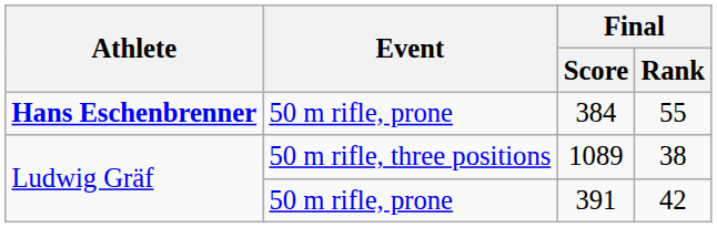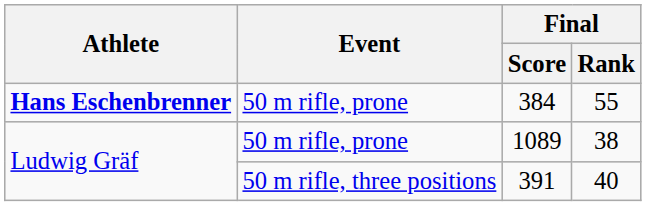1089 | Event: 50 m rifle, three positions -> 50 m rifle, prone
391 | Event: 50 m rifle, prone -> 50 m rifle, three positions
391 | Final / Rank: 42 -> 40
